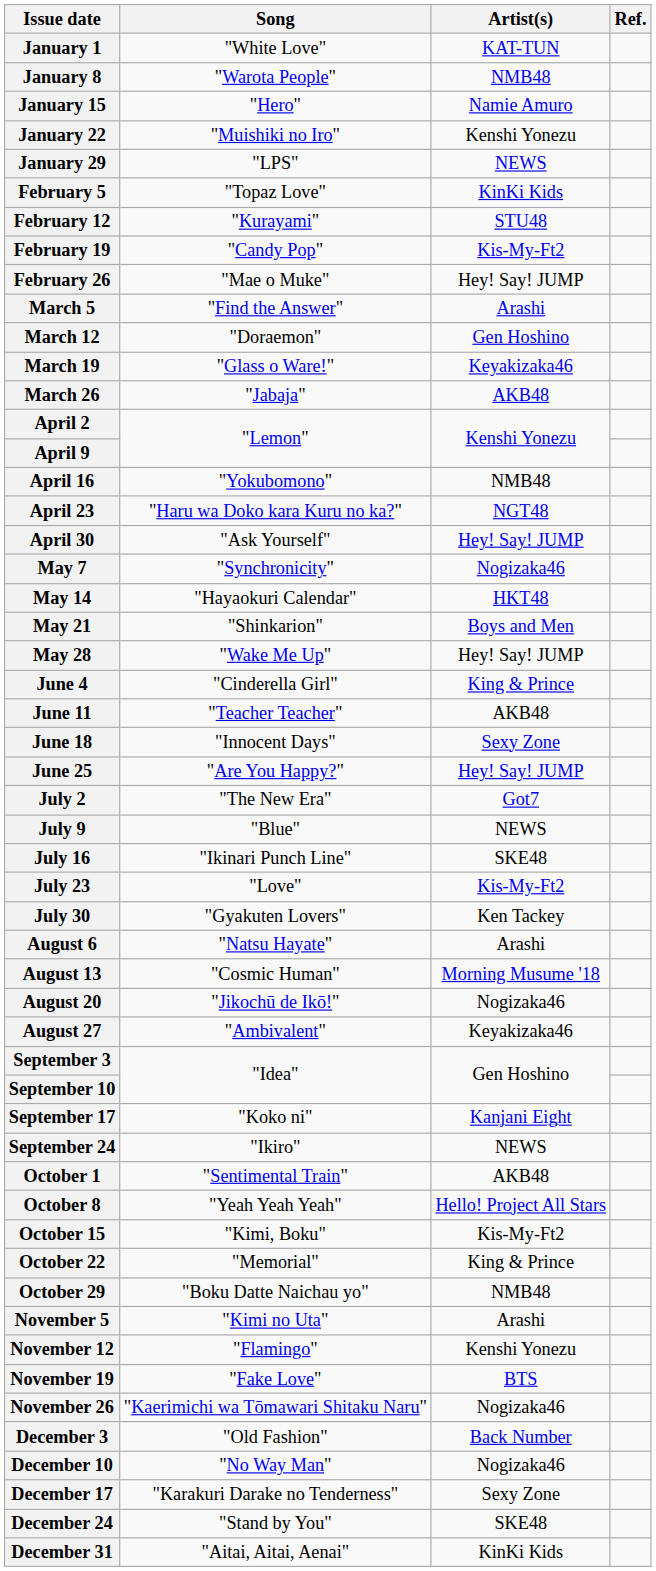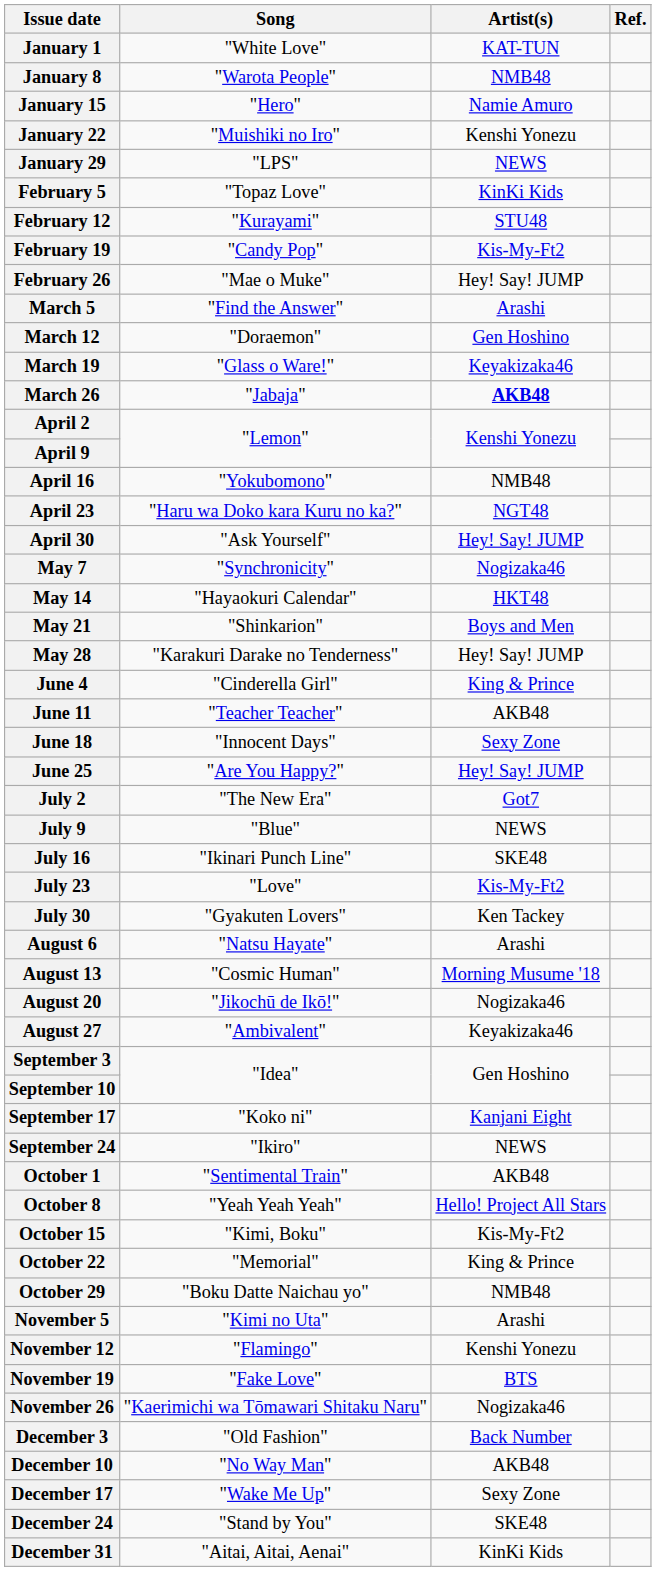March 26 | Artist(s): normal -> bold
May 28 | Song: "Wake Me Up" -> "Karakuri Darake no Tenderness"
December 10 | Artist(s): Nogizaka46 -> AKB48
December 17 | Song: "Karakuri Darake no Tenderness" -> "Wake Me Up"
